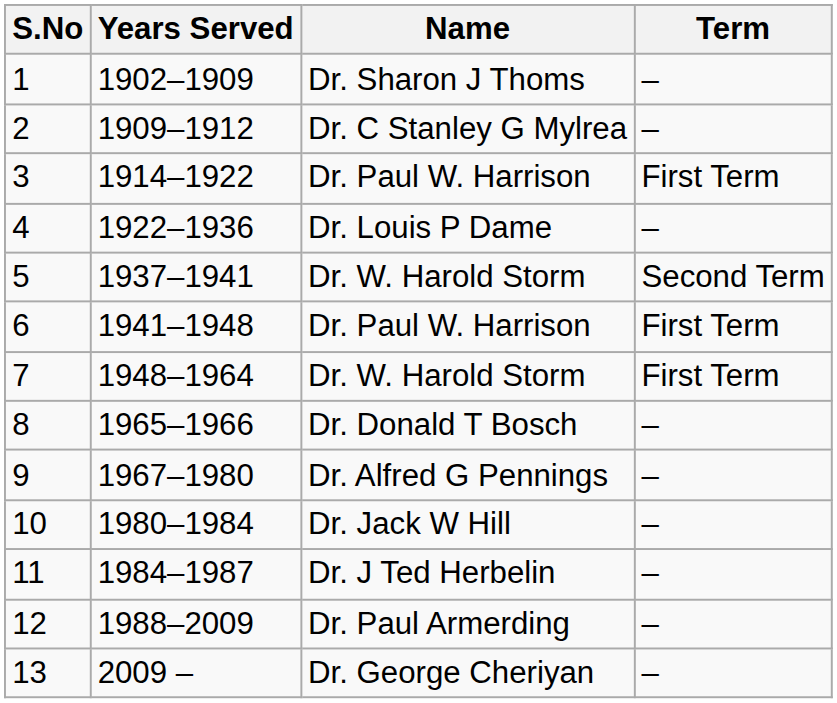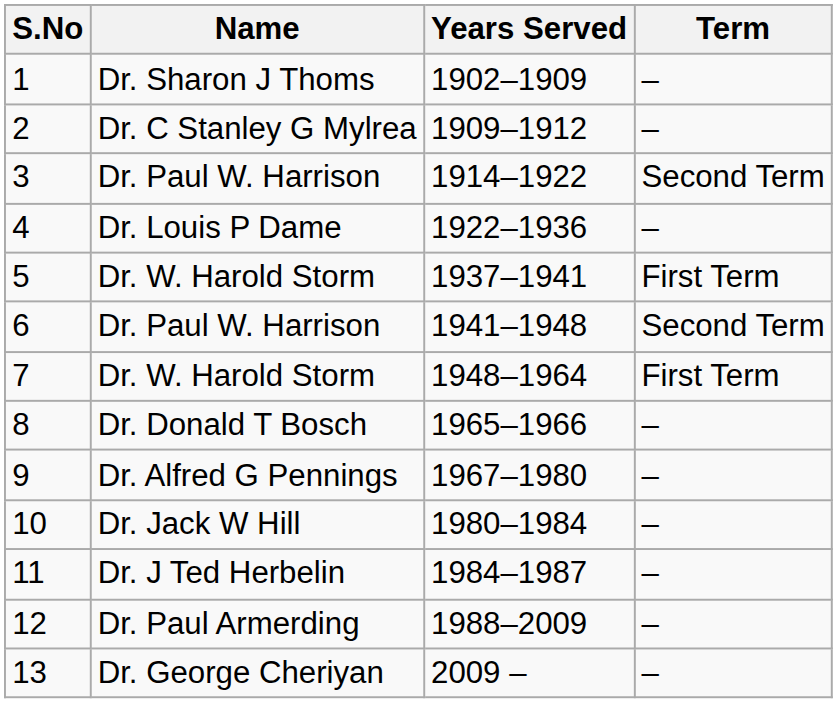columns swapped: Years Served <-> Name
3 | Term: First Term -> Second Term
5 | Term: Second Term -> First Term
6 | Term: First Term -> Second Term
